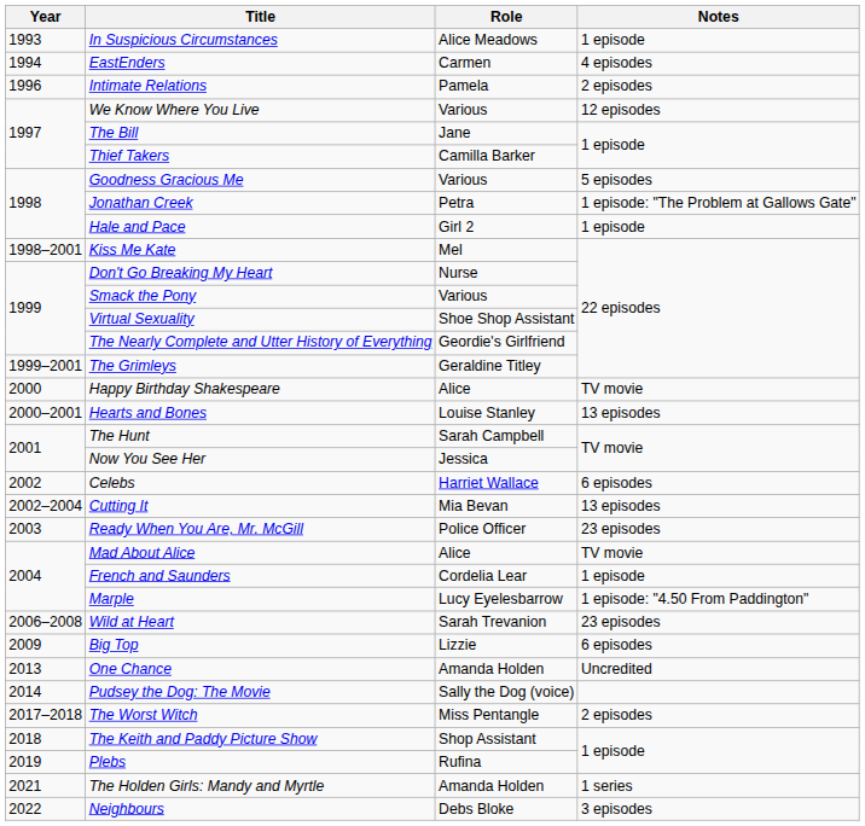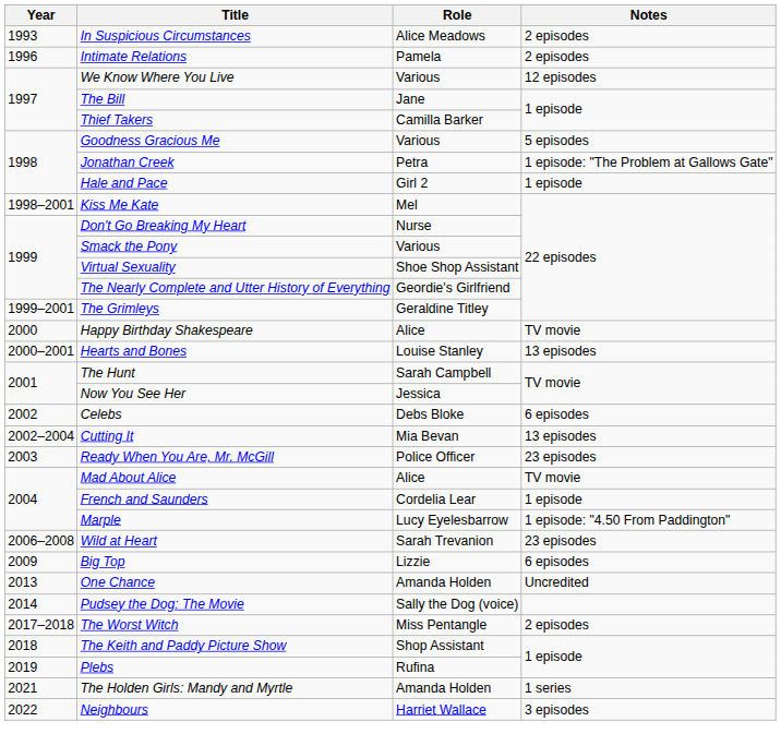In Suspicious Circumstances | Notes: 1 episode -> 2 episodes
- row: 1994 | EastEnders | Carmen | 4 episodes
Celebs | Role: Harriet Wallace -> Debs Bloke
Neighbours | Role: Debs Bloke -> Harriet Wallace
